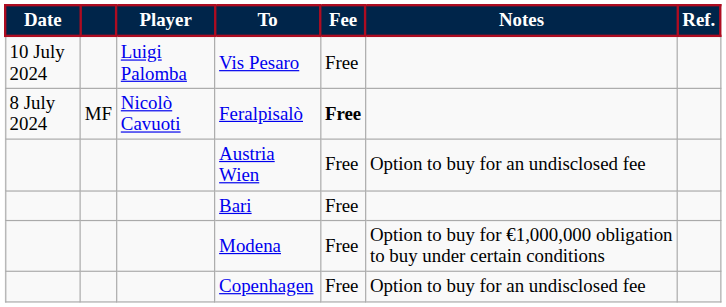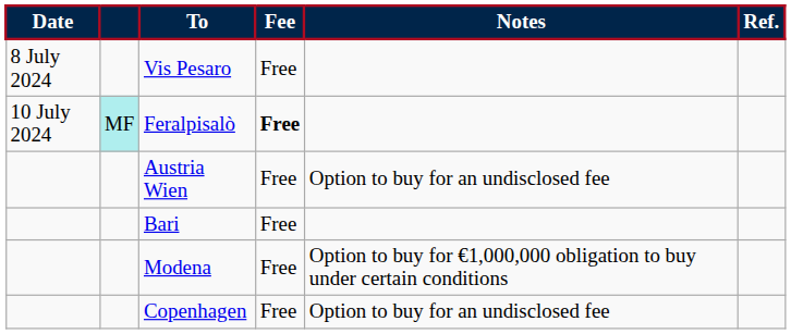- column: Player | Luigi Palomba | Nicolò Cavuoti
Vis Pesaro | Date: 10 July 2024 -> 8 July 2024
Feralpisalò | Date: 8 July 2024 -> 10 July 2024
Feralpisalò | column 2: no background -> paleturquoise background
